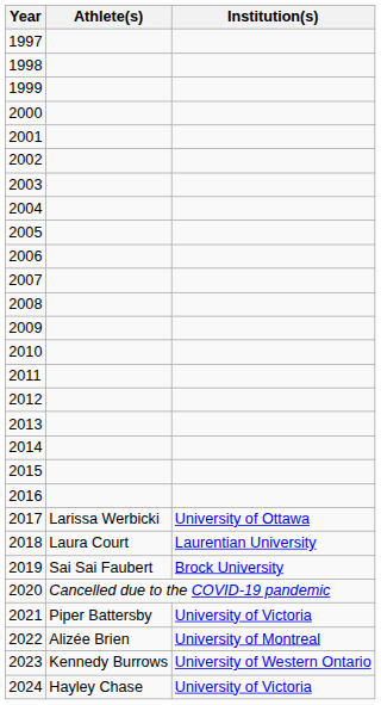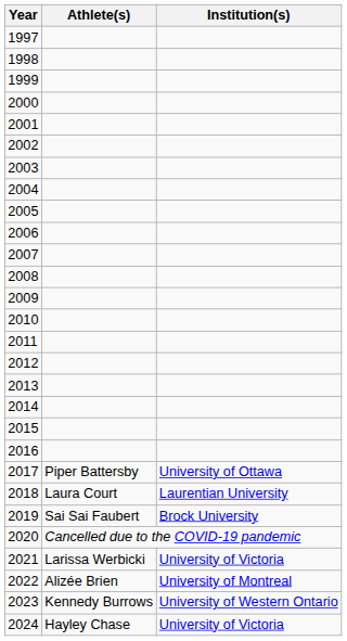2017 | Athlete(s): Larissa Werbicki -> Piper Battersby
2021 | Athlete(s): Piper Battersby -> Larissa Werbicki
